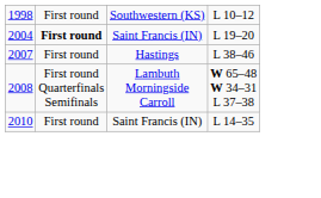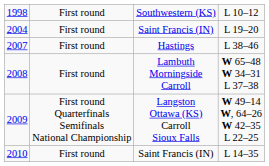2004 | column 2: bold -> normal
2008 | column 2: First round Quarterfinals Semifinals -> First round
+ row: 2009 | First round Quarterfinals Semifinals National Championship | Langston Ottawa (KS) Carroll Sioux Falls | W 49–14 W, 64–26 W 42–35 L 22–25
